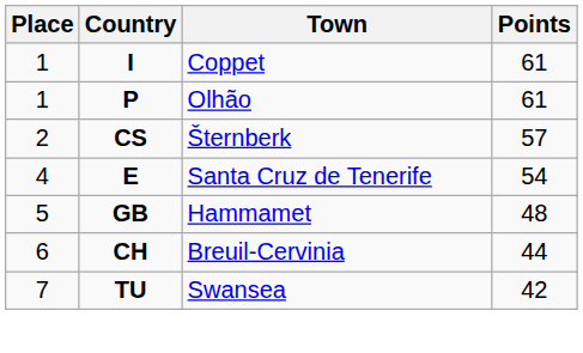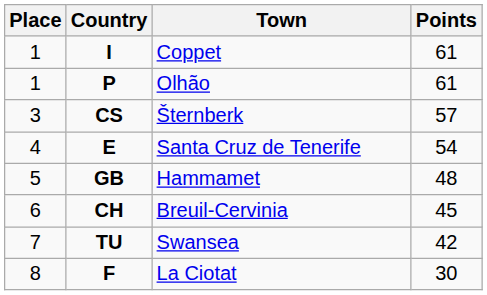CS | Place: 2 -> 3
CH | Points: 44 -> 45
+ row: 8 | F | La Ciotat | 30
